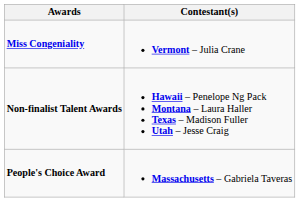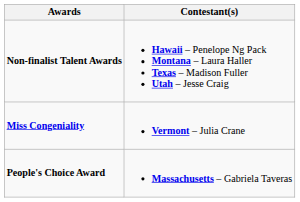rows swapped: Miss Congeniality <-> Non-finalist Talent Awards
